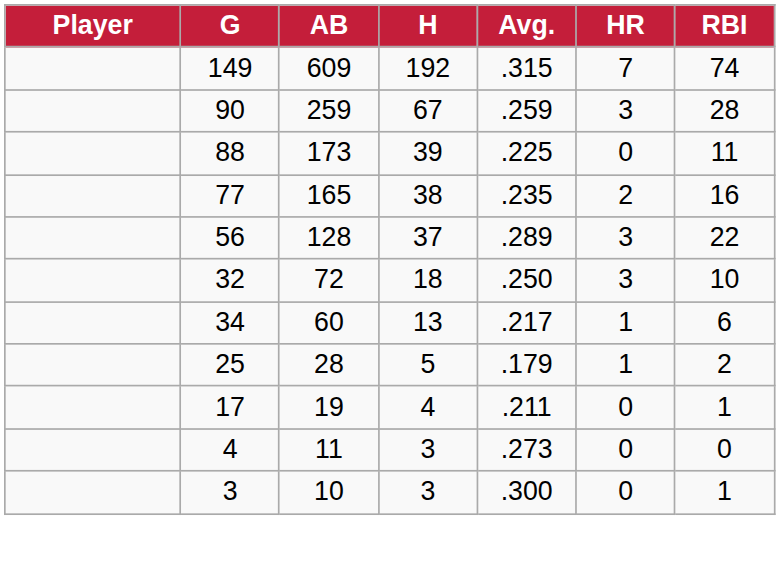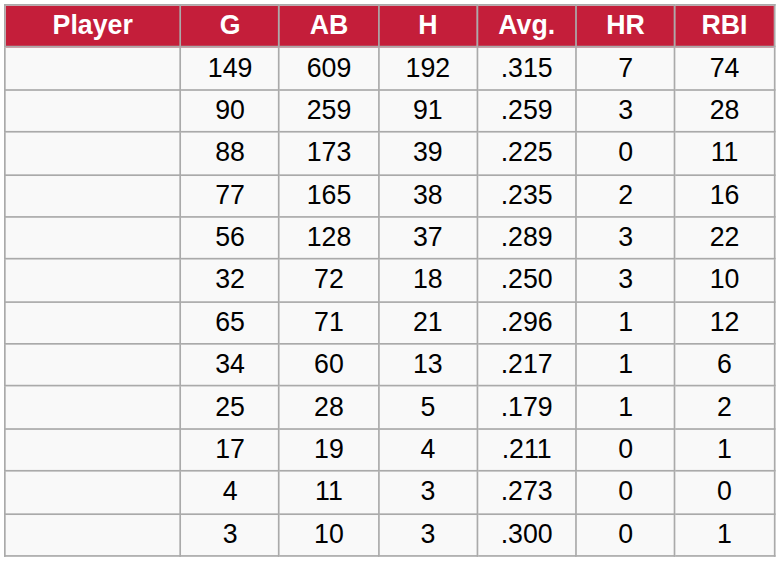90 | H: 67 -> 91
+ row: 65 | 71 | 21 | .296 | 1 | 12
